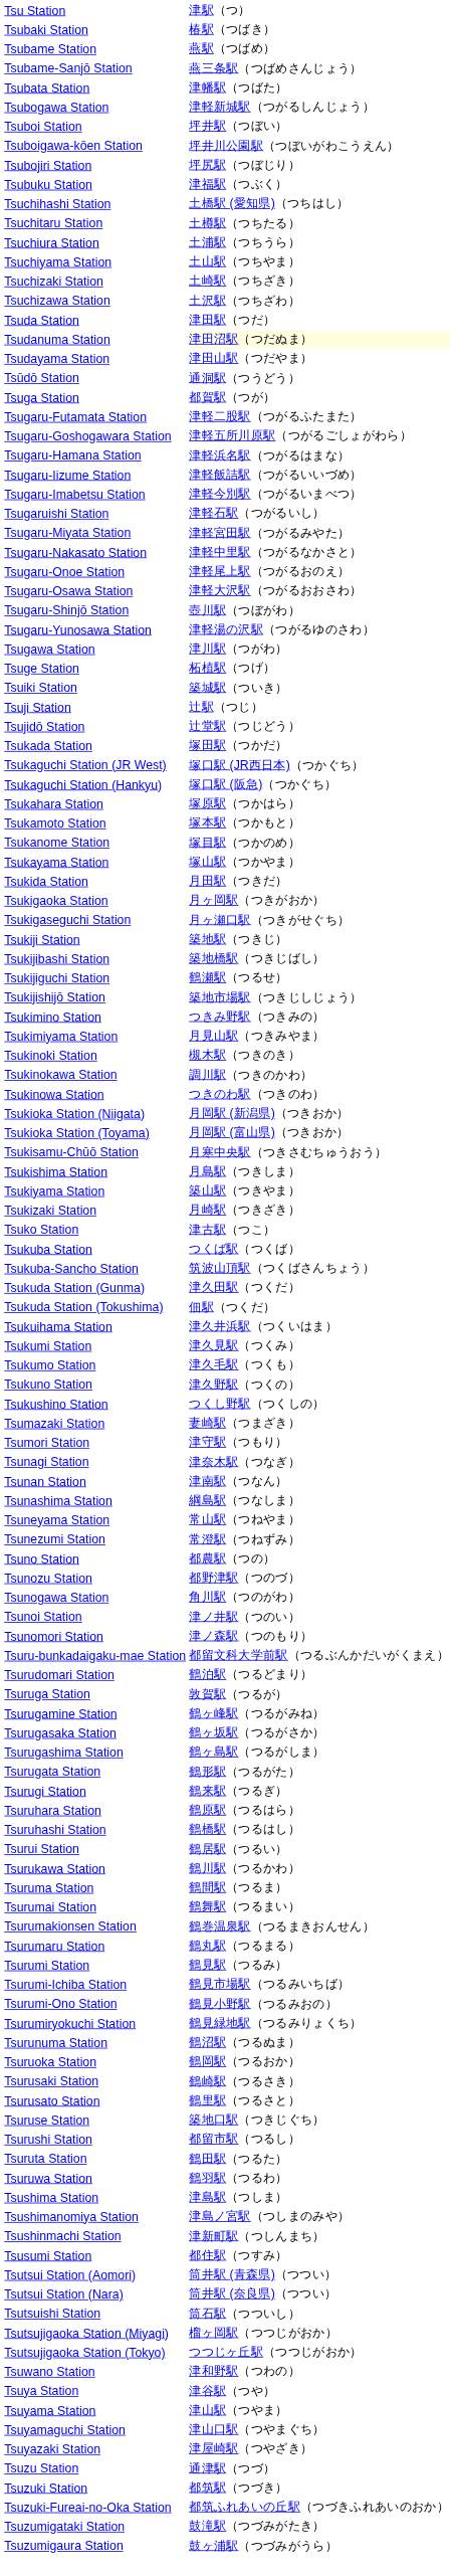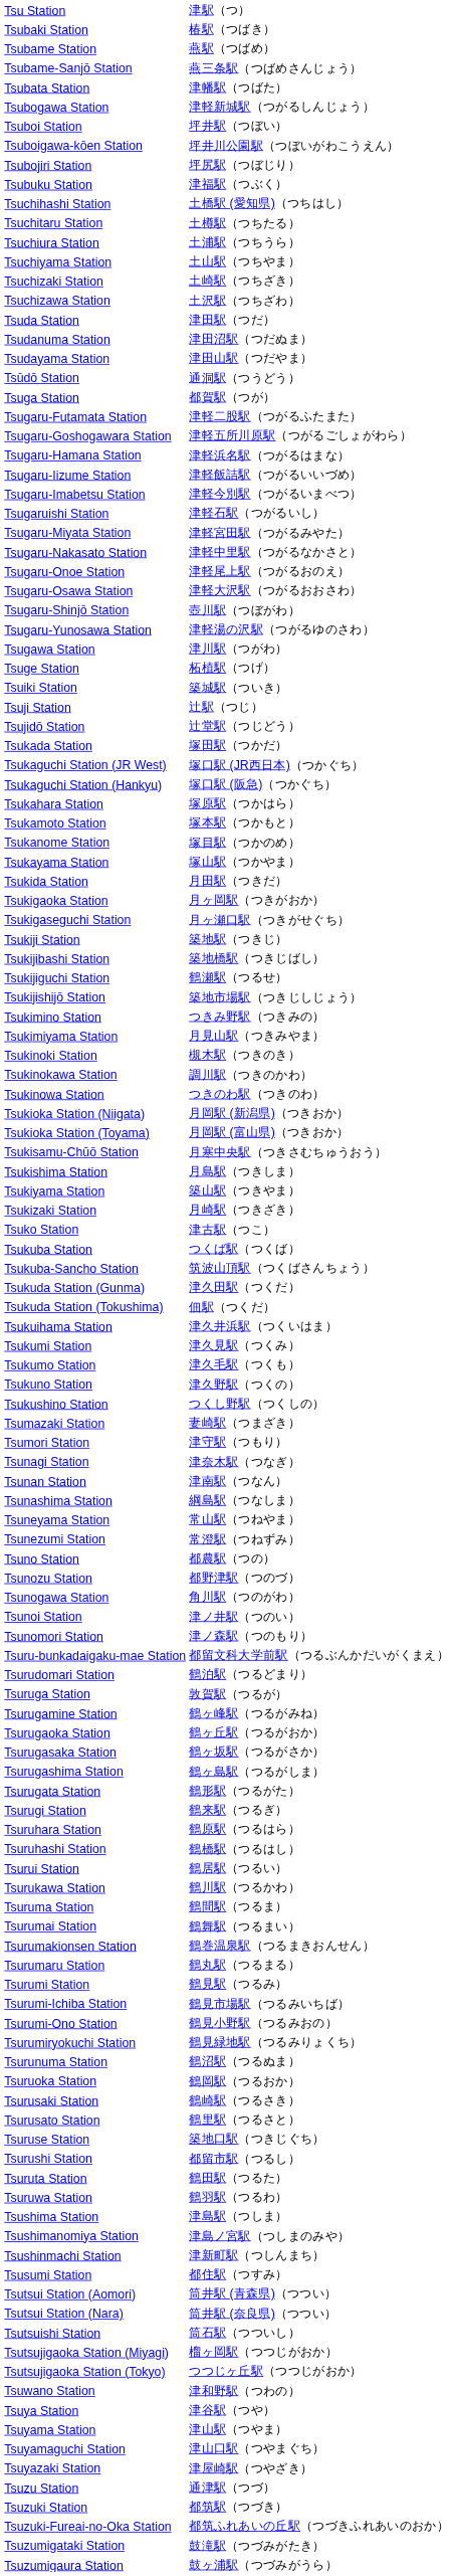Tsudanuma Station | column 2: lightyellow background -> no background
+ row: Tsurugaoka Station | 鶴ヶ丘駅（つるがおか）
